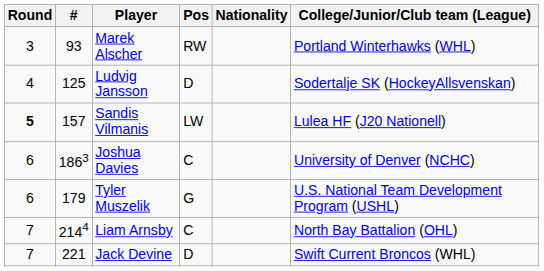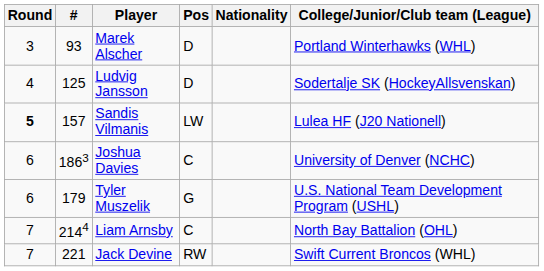Marek Alscher | Pos: RW -> D
Jack Devine | Pos: D -> RW
